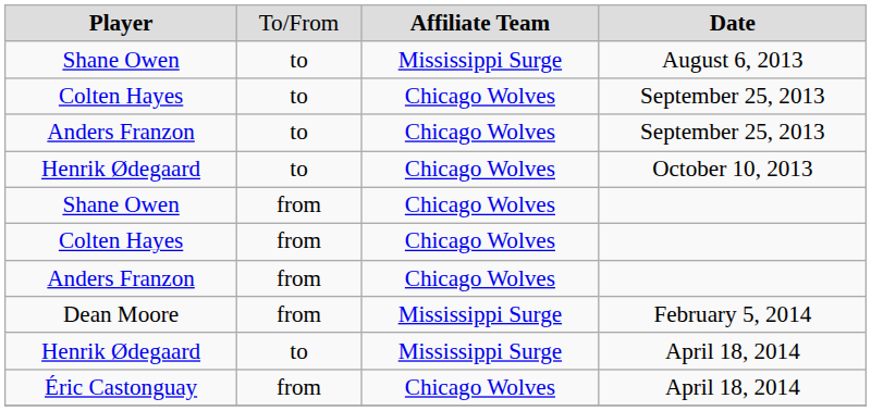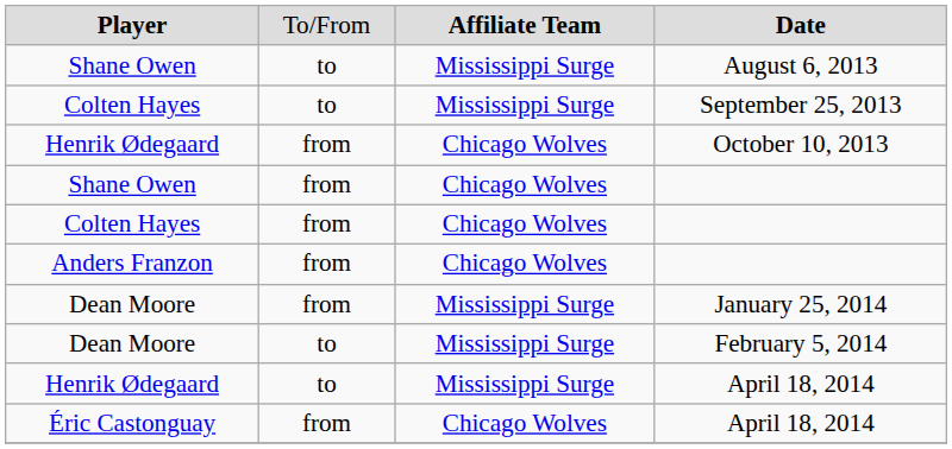Colten Hayes / September 25, 2013 | column 3: Chicago Wolves -> Mississippi Surge
- row: Anders Franzon | to | Chicago Wolves | September 25, 2013
October 10, 2013 | column 2: to -> from
+ row: Dean Moore | from | Mississippi Surge | January 25, 2014
February 5, 2014 | column 2: from -> to
